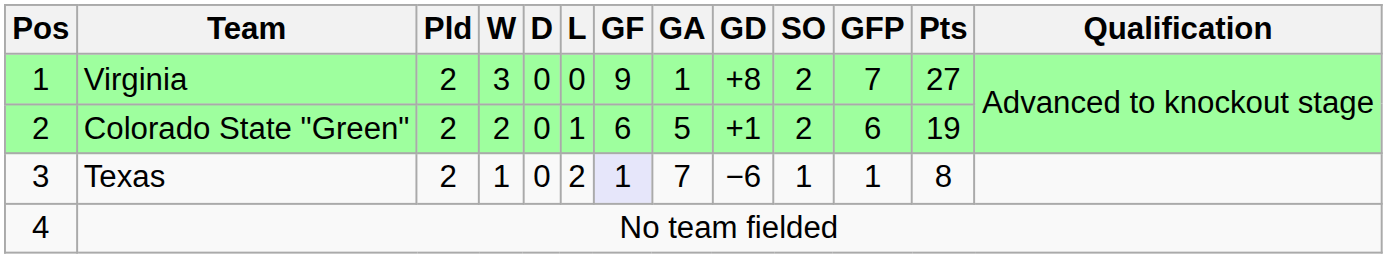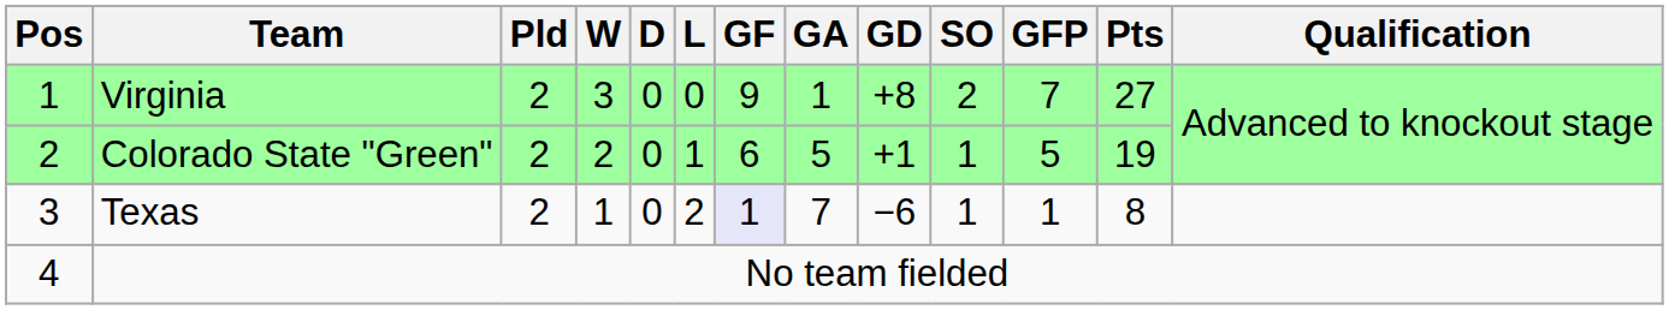Colorado State "Green" | SO: 2 -> 1
Colorado State "Green" | GFP: 6 -> 5
